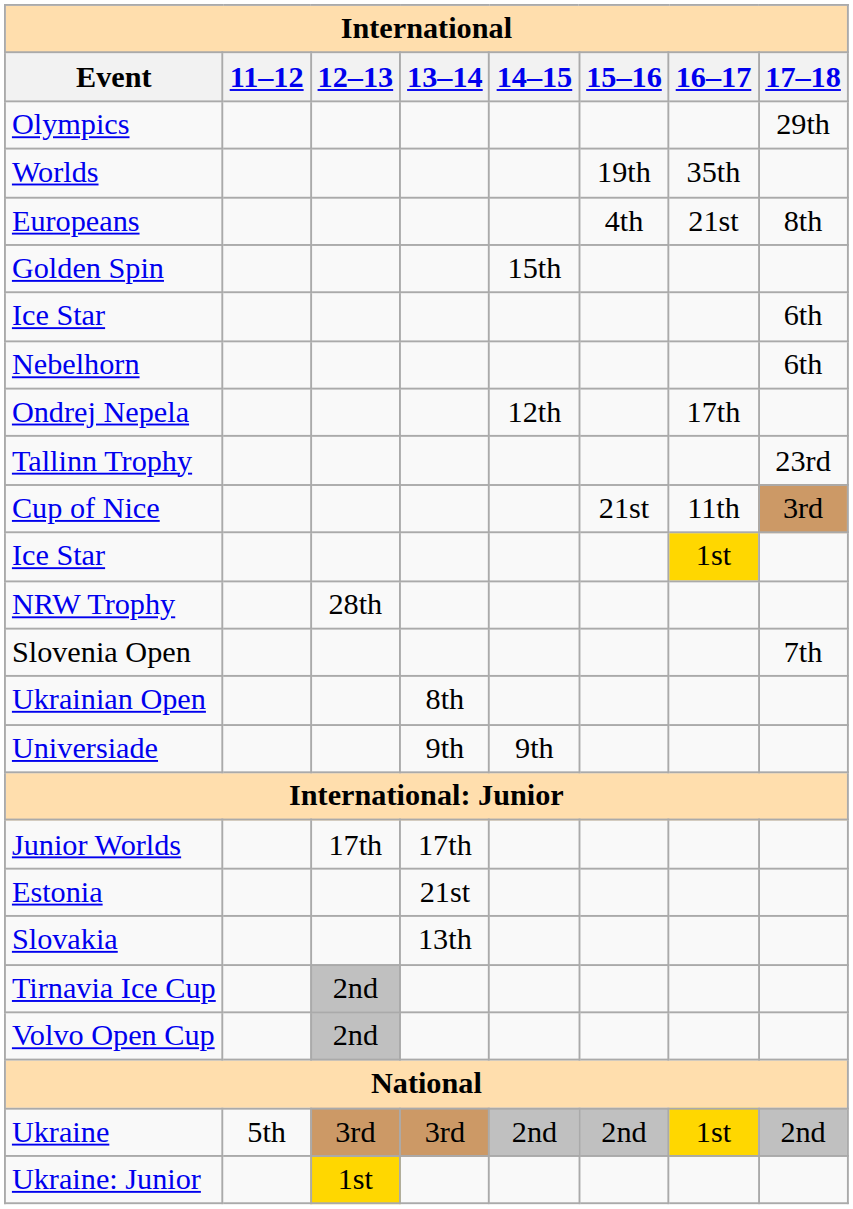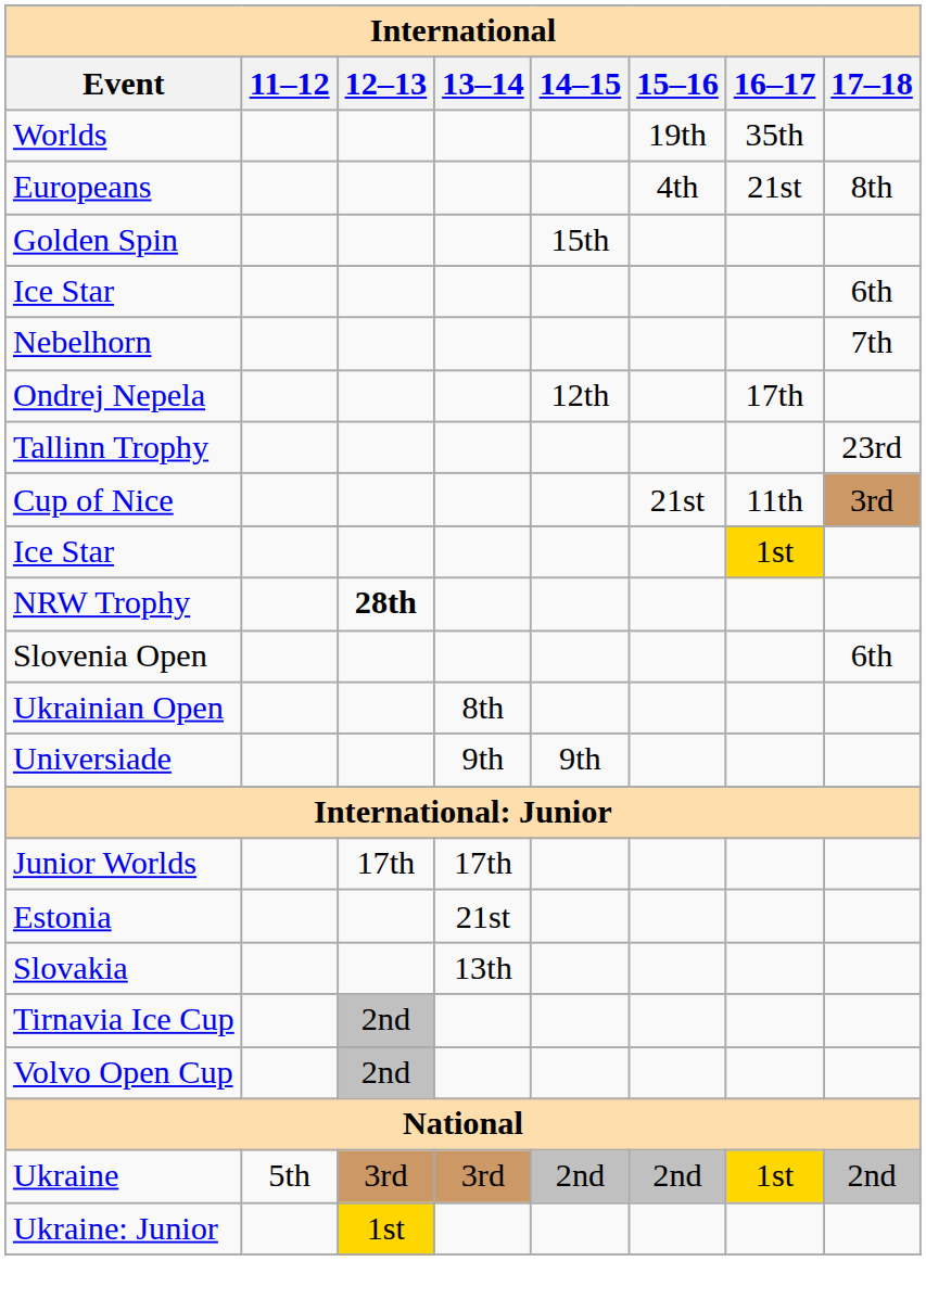- row: Olympics | 29th
Nebelhorn | 17–18: 6th -> 7th
NRW Trophy | 12–13: normal -> bold
Slovenia Open | 17–18: 7th -> 6th
